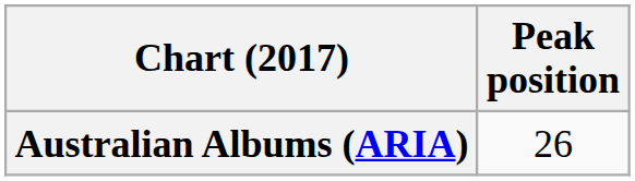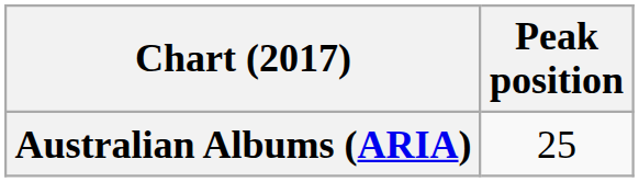Australian Albums (ARIA) | Peak position: 26 -> 25
